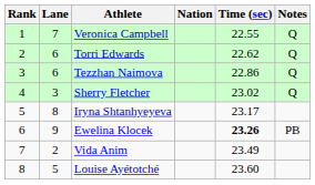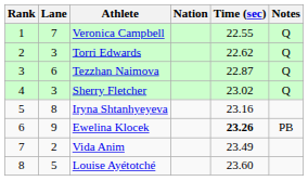Torri Edwards | Lane: 6 -> 3
Tezzhan Naimova | Time (sec): 22.86 -> 22.87
Iryna Shtanhyeyeva | Time (sec): 23.17 -> 23.16
